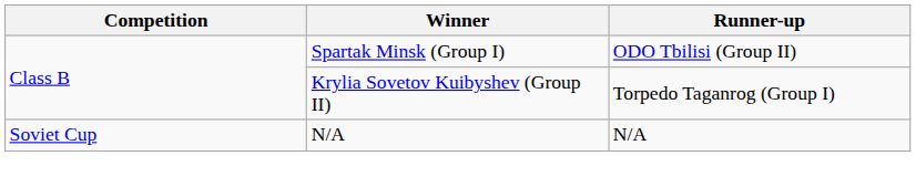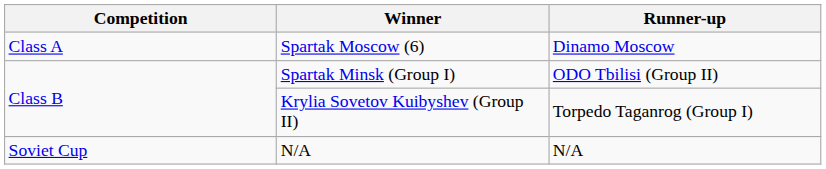+ row: Class A | Spartak Moscow (6) | Dinamo Moscow
